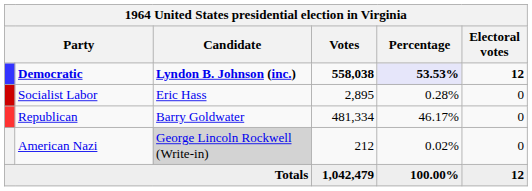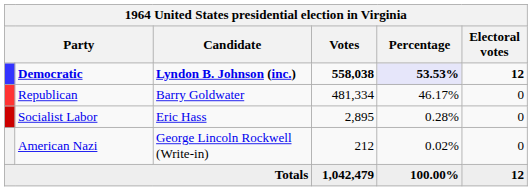rows swapped: Republican <-> Socialist Labor
American Nazi | Candidate: lightgrey background -> no background
